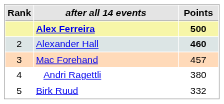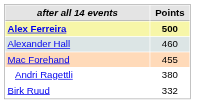- column: Rank | 2 | 3 | 4 | 5
Alexander Hall | Points: bold -> normal
Mac Forehand | Points: 457 -> 455
